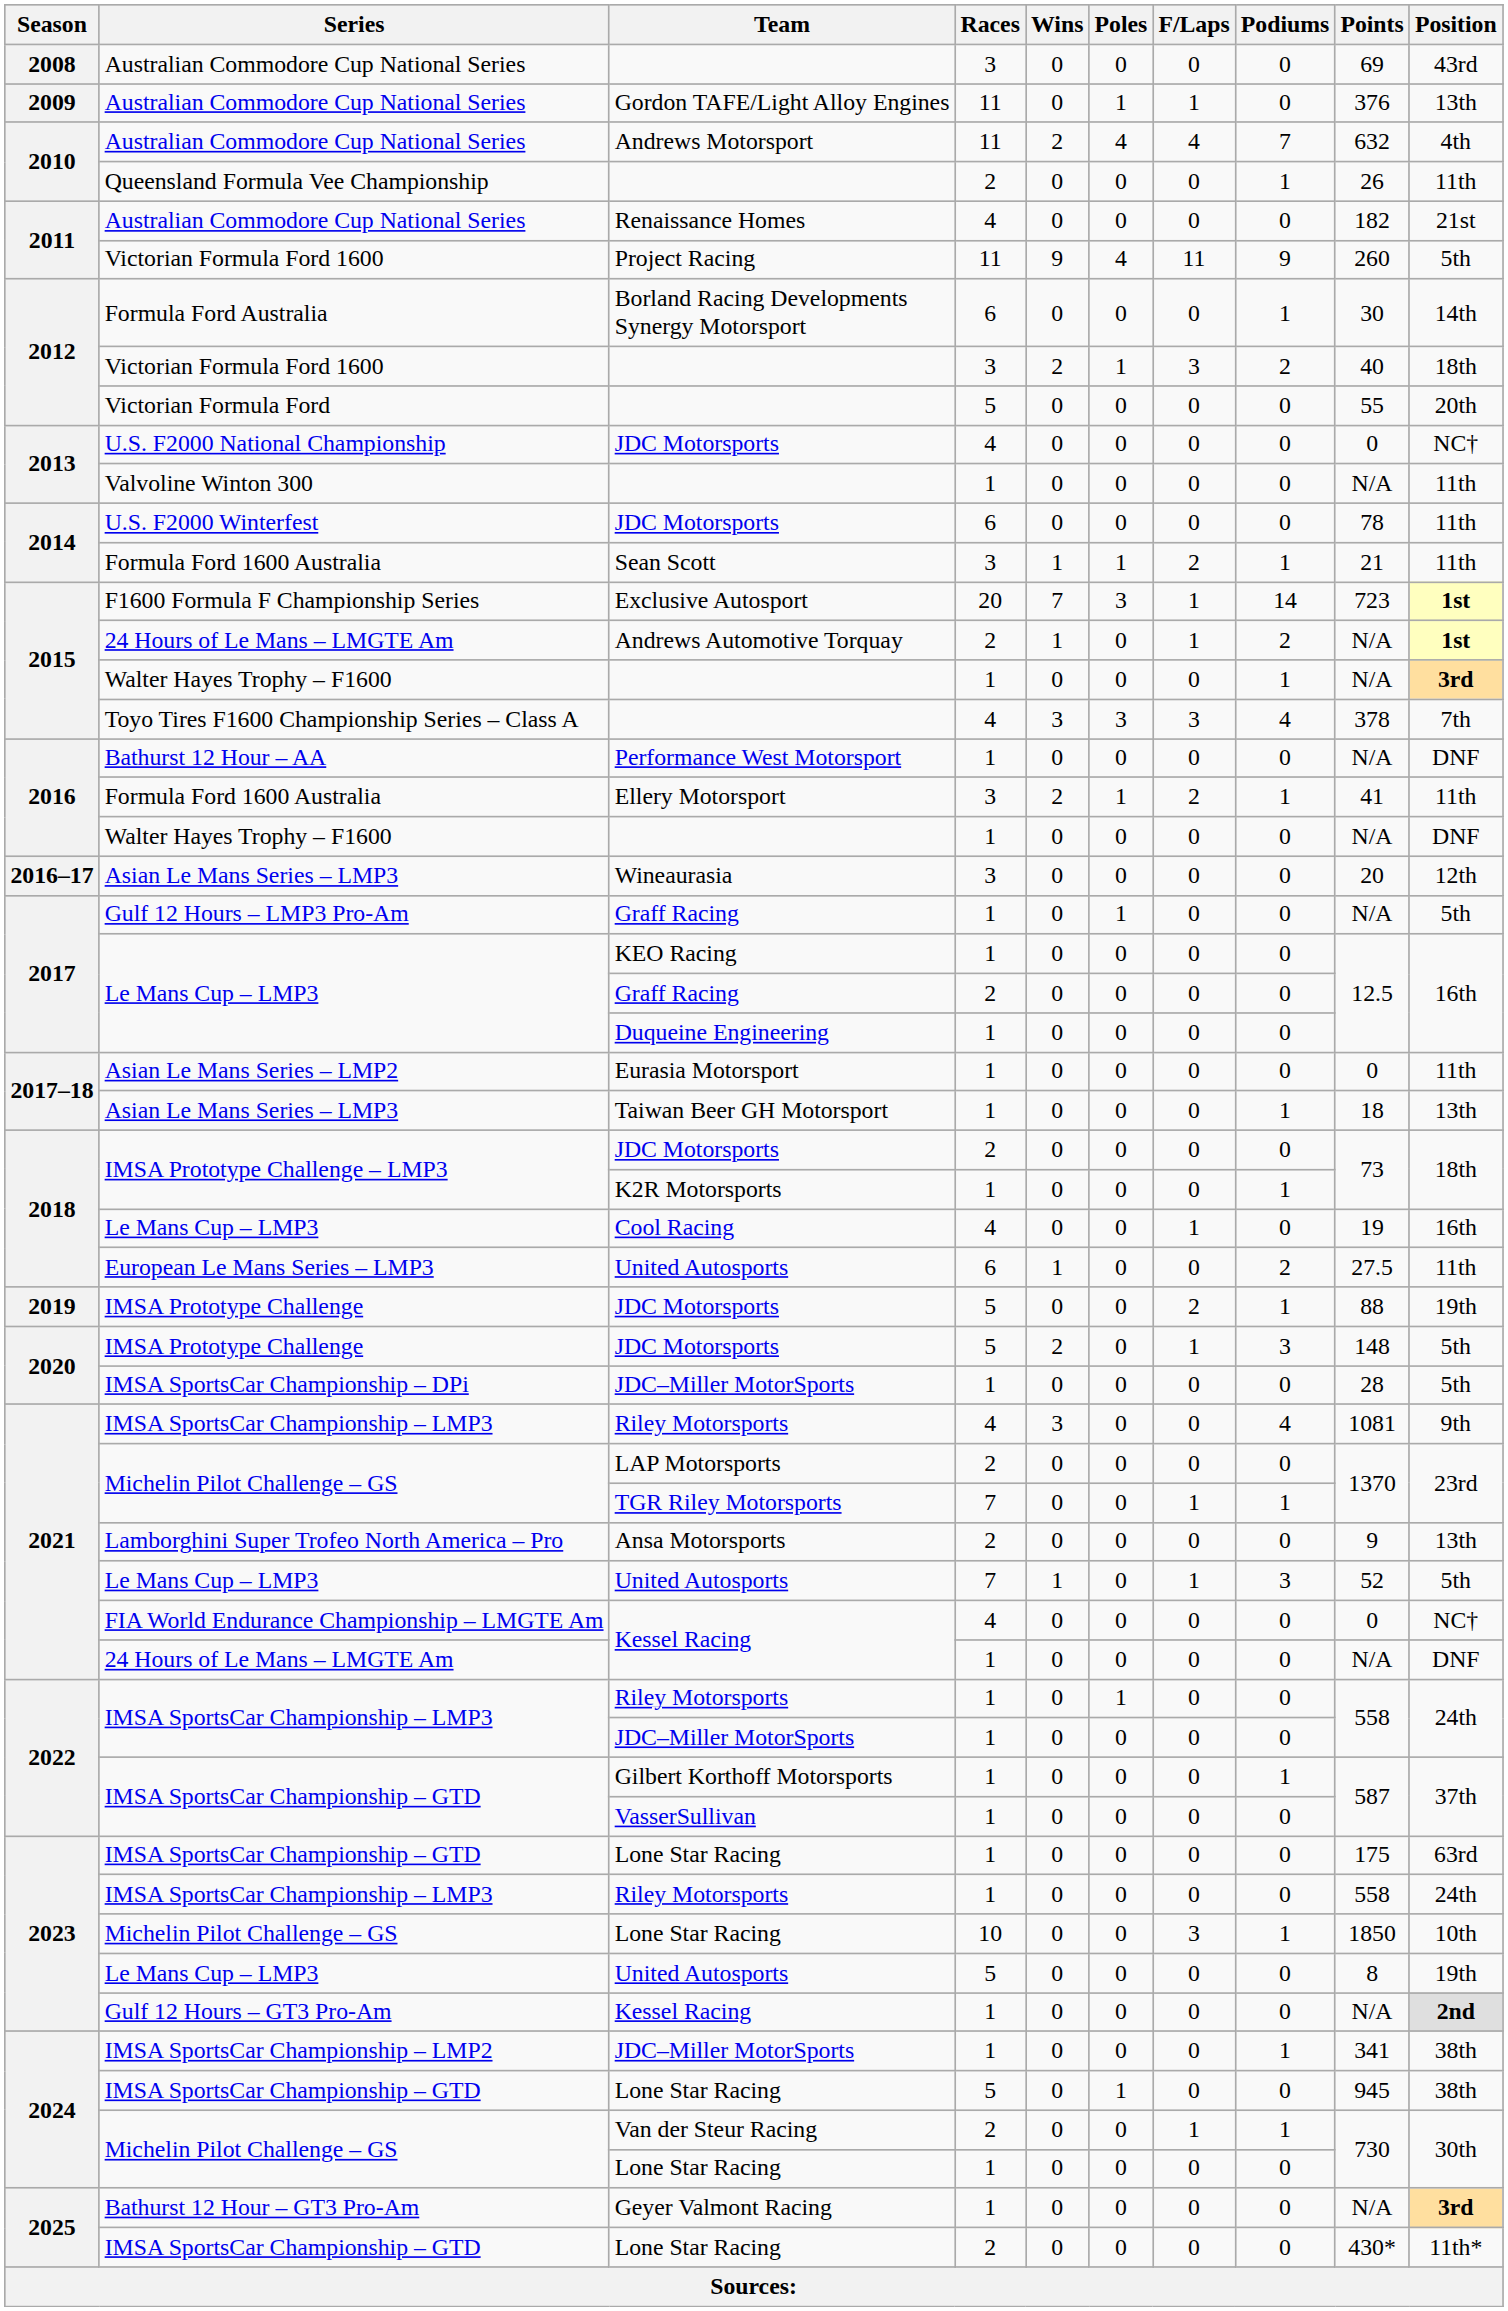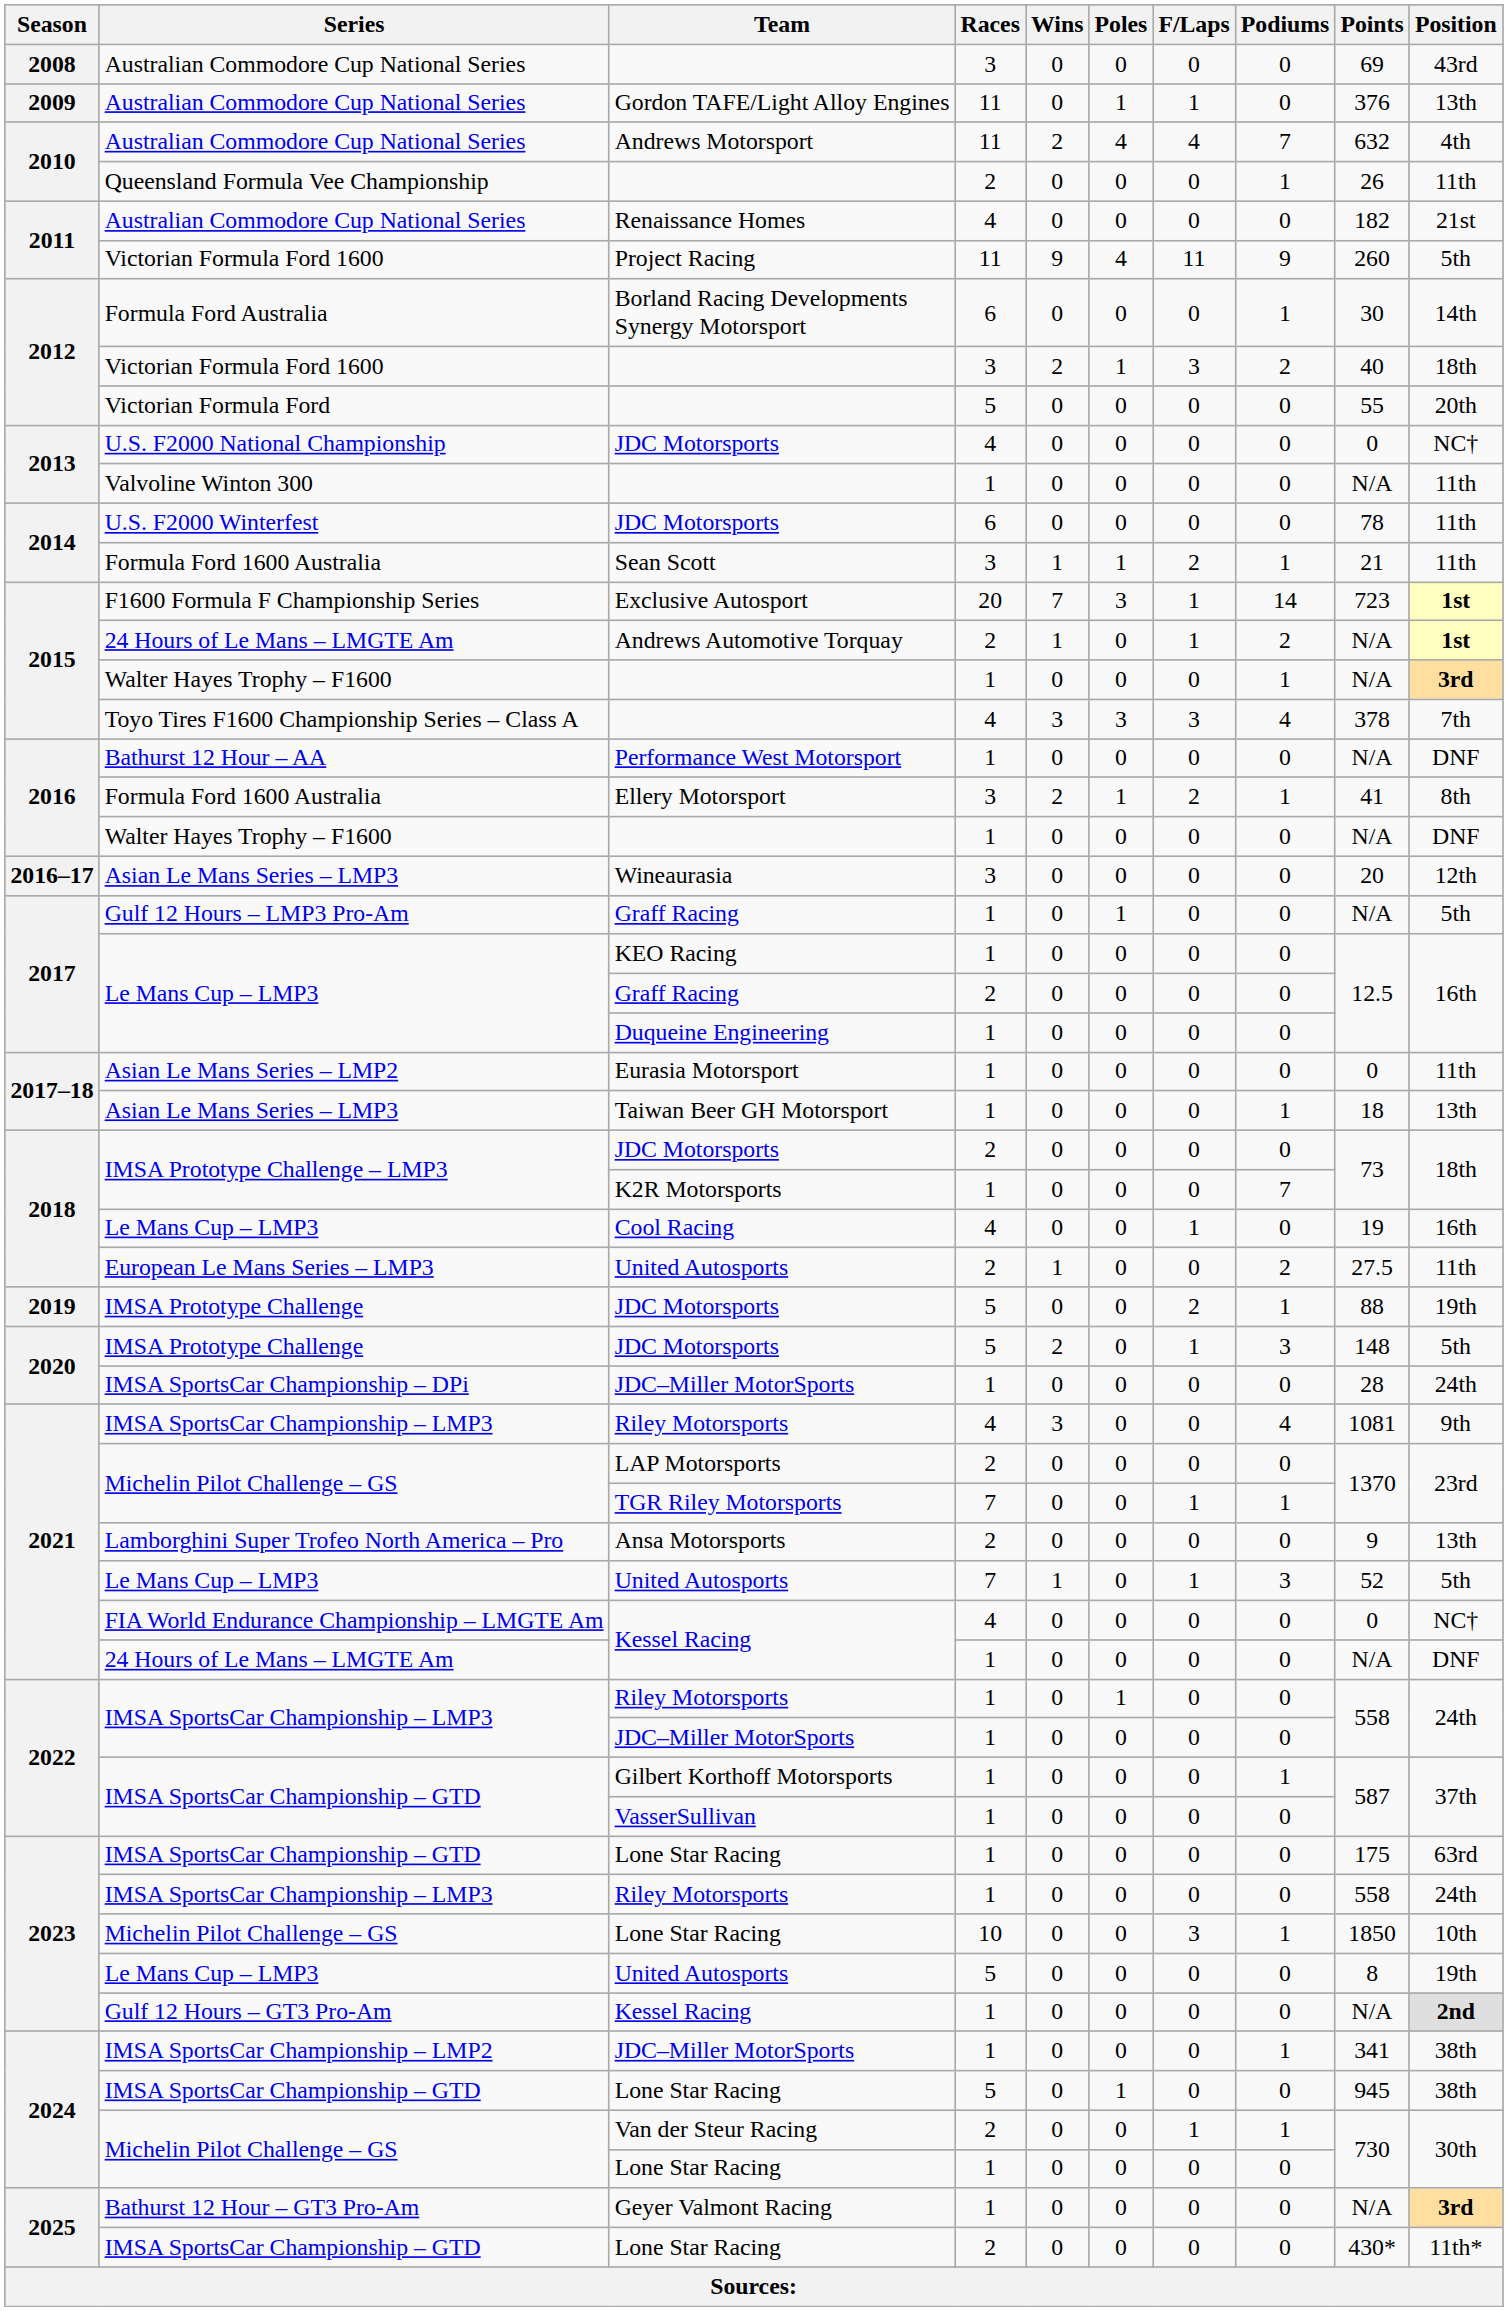Ellery Motorsport | Position: 11th -> 8th
K2R Motorsports | Podiums: 1 -> 7
2018 / United Autosports | Races: 6 -> 2
2020 / JDC–Miller MotorSports | Position: 5th -> 24th
